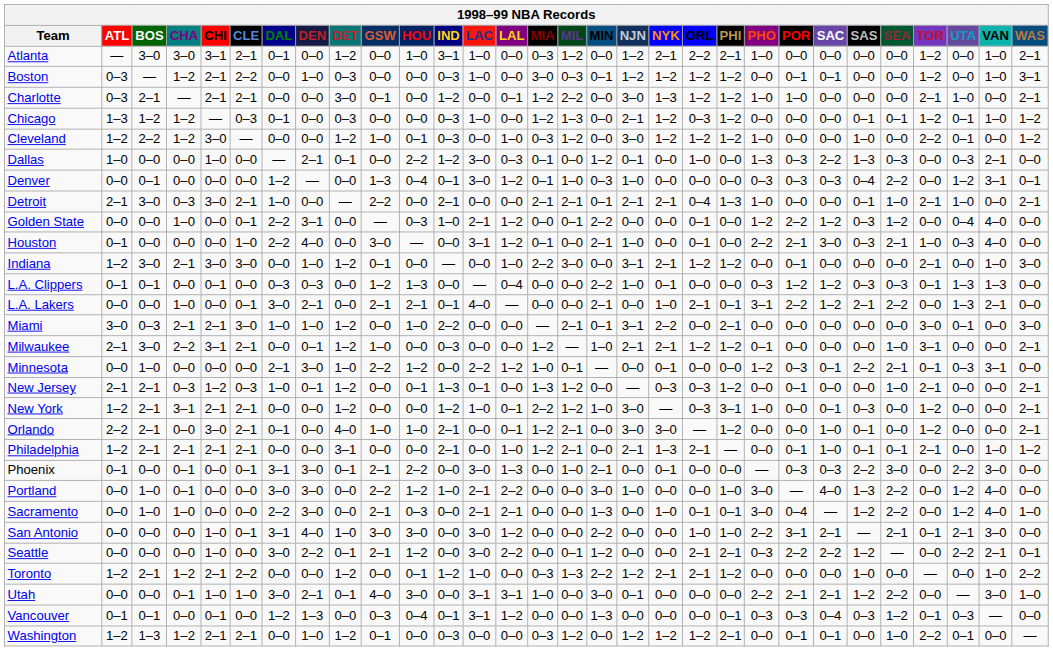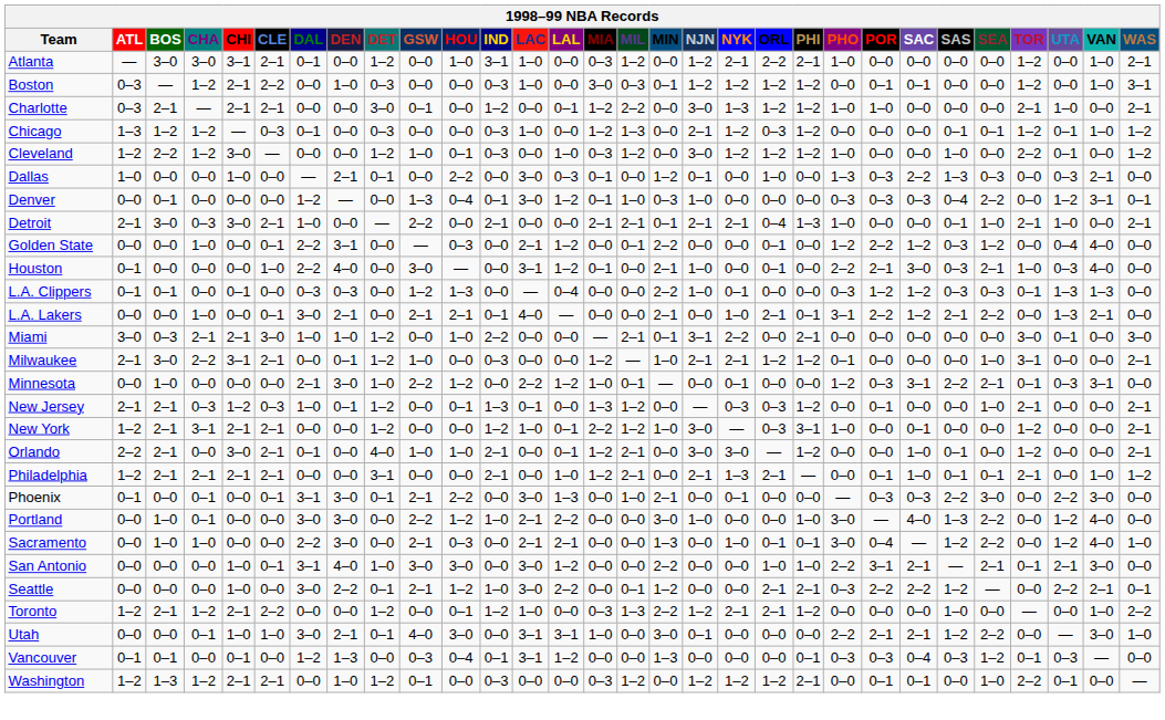Dallas | IND: 1–2 -> 0–0
Golden State | IND: 1–0 -> 0–0
- row: Indiana | 1–2 | 3–0 | 2–1 | 3–0 | 3–0 | 0–0 | 1–0 | 1–2 | 0–1 | 0–0 | — | 0–0 | 1–0 | 2–2 | 3–0 | 0–0 | 3–1 | 2–1 | 1–2 | 1–2 | 0–0 | 0–1 | 0–0 | 0–0 | 0–0 | 2–1 | 0–0 | 1–0 | 3–0
Minnesota | SAC: 0–1 -> 3–1
New York | SAS: 0–3 -> 0–0
Seattle | IND: 0–0 -> 1–0
